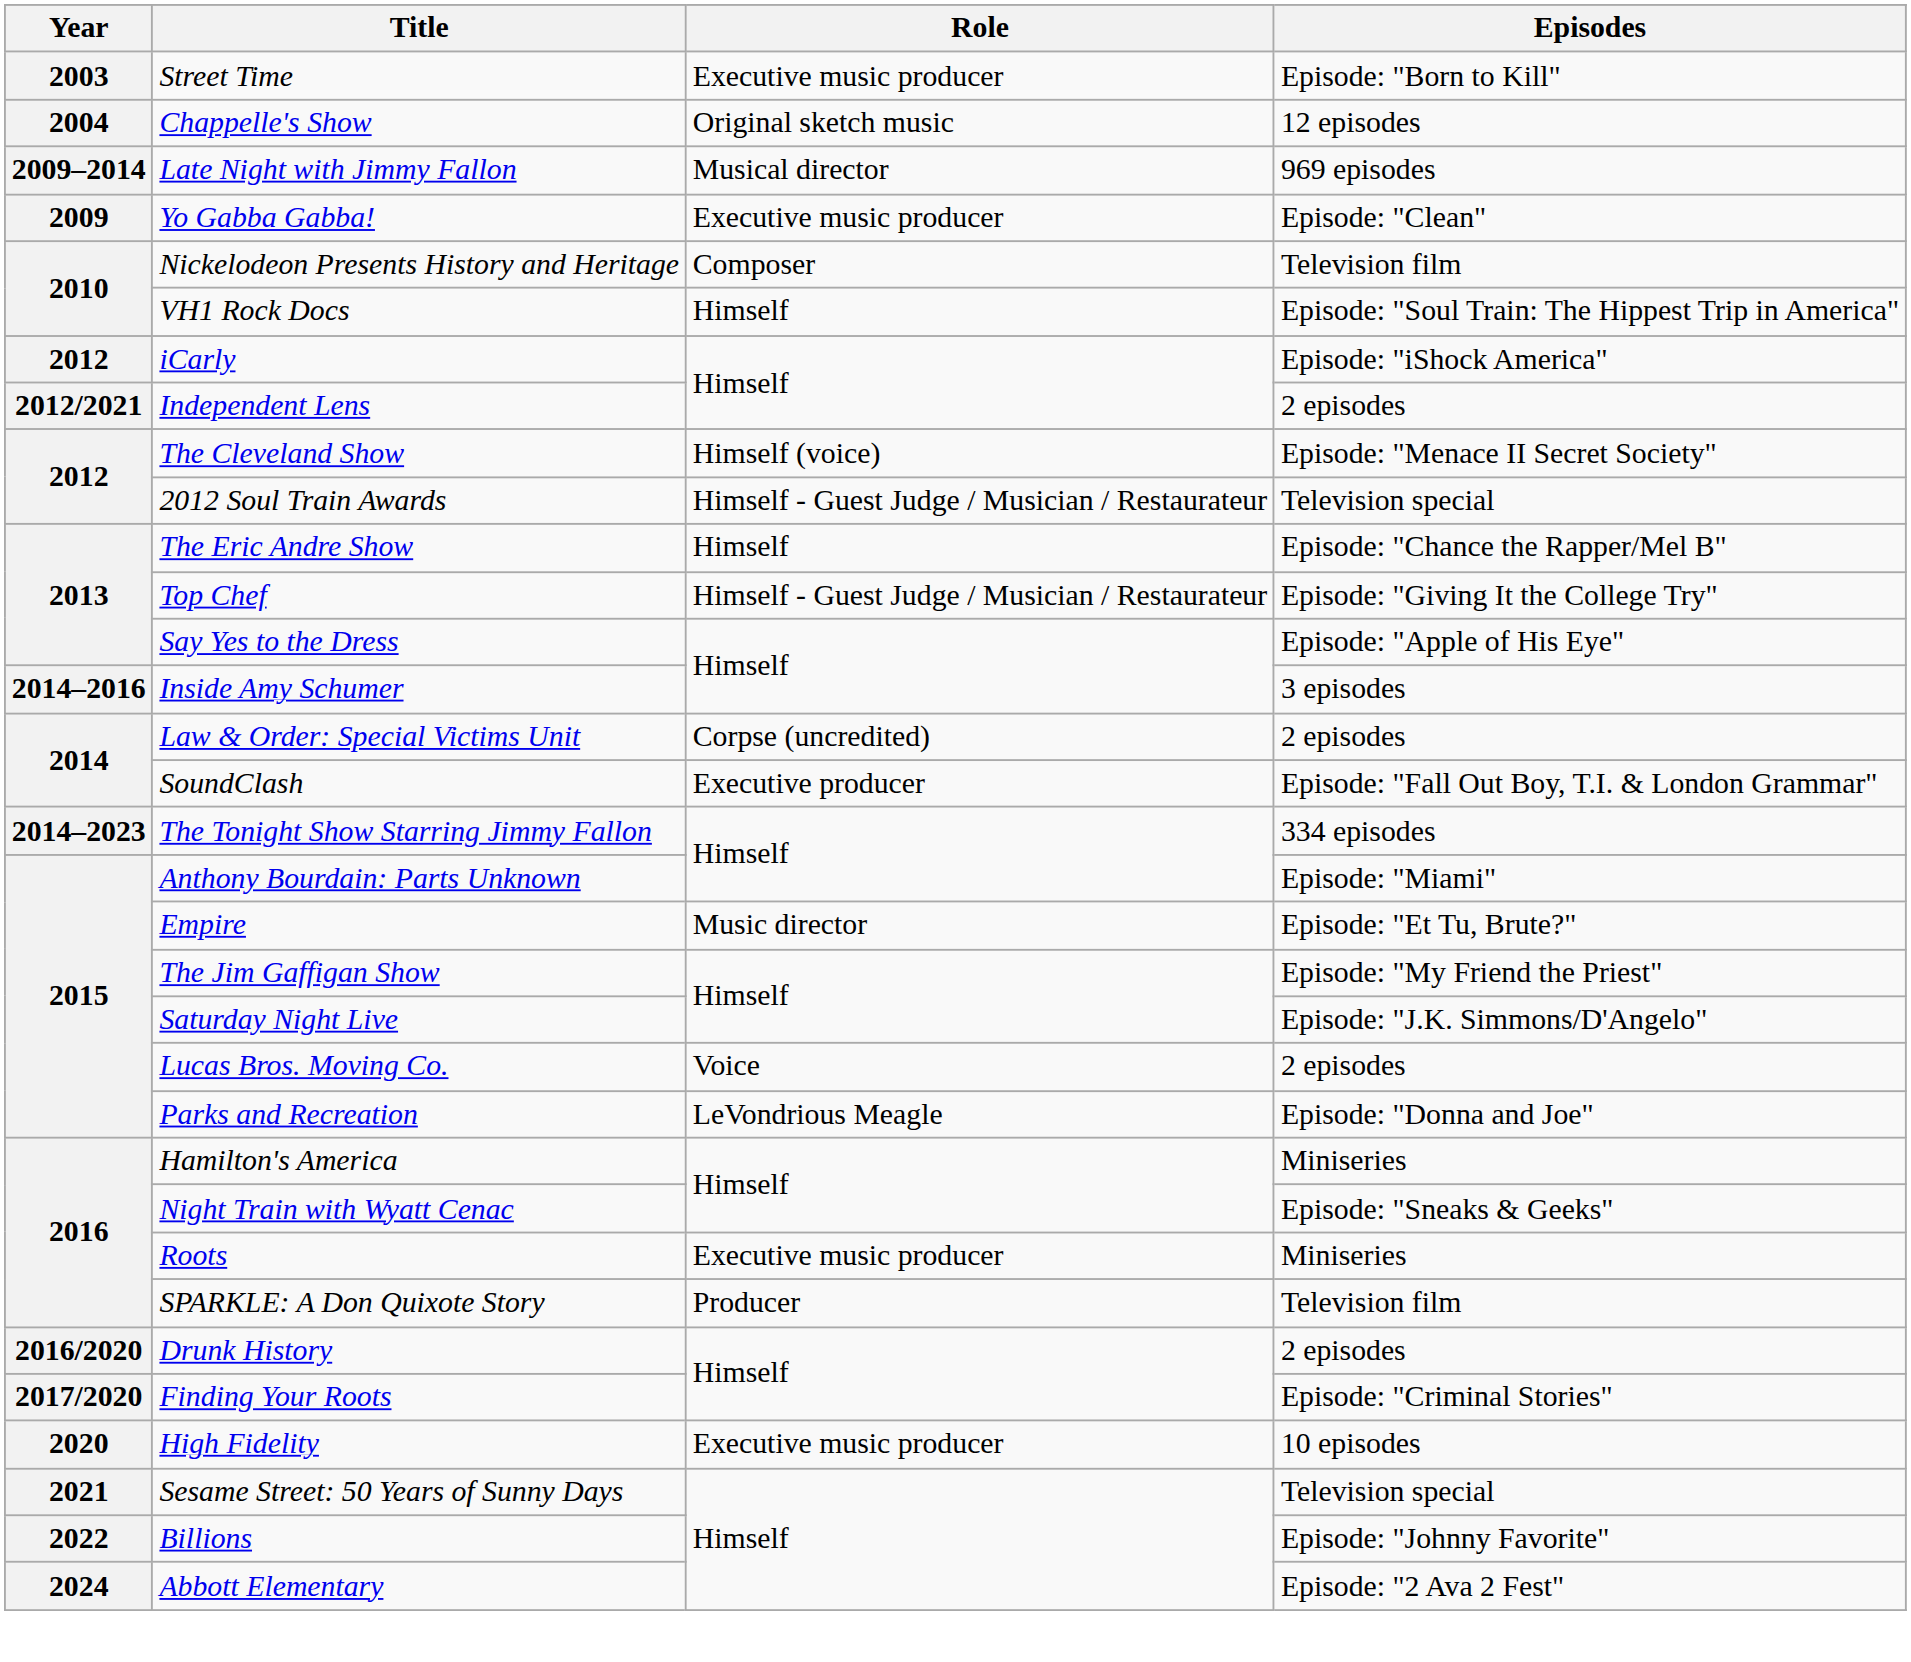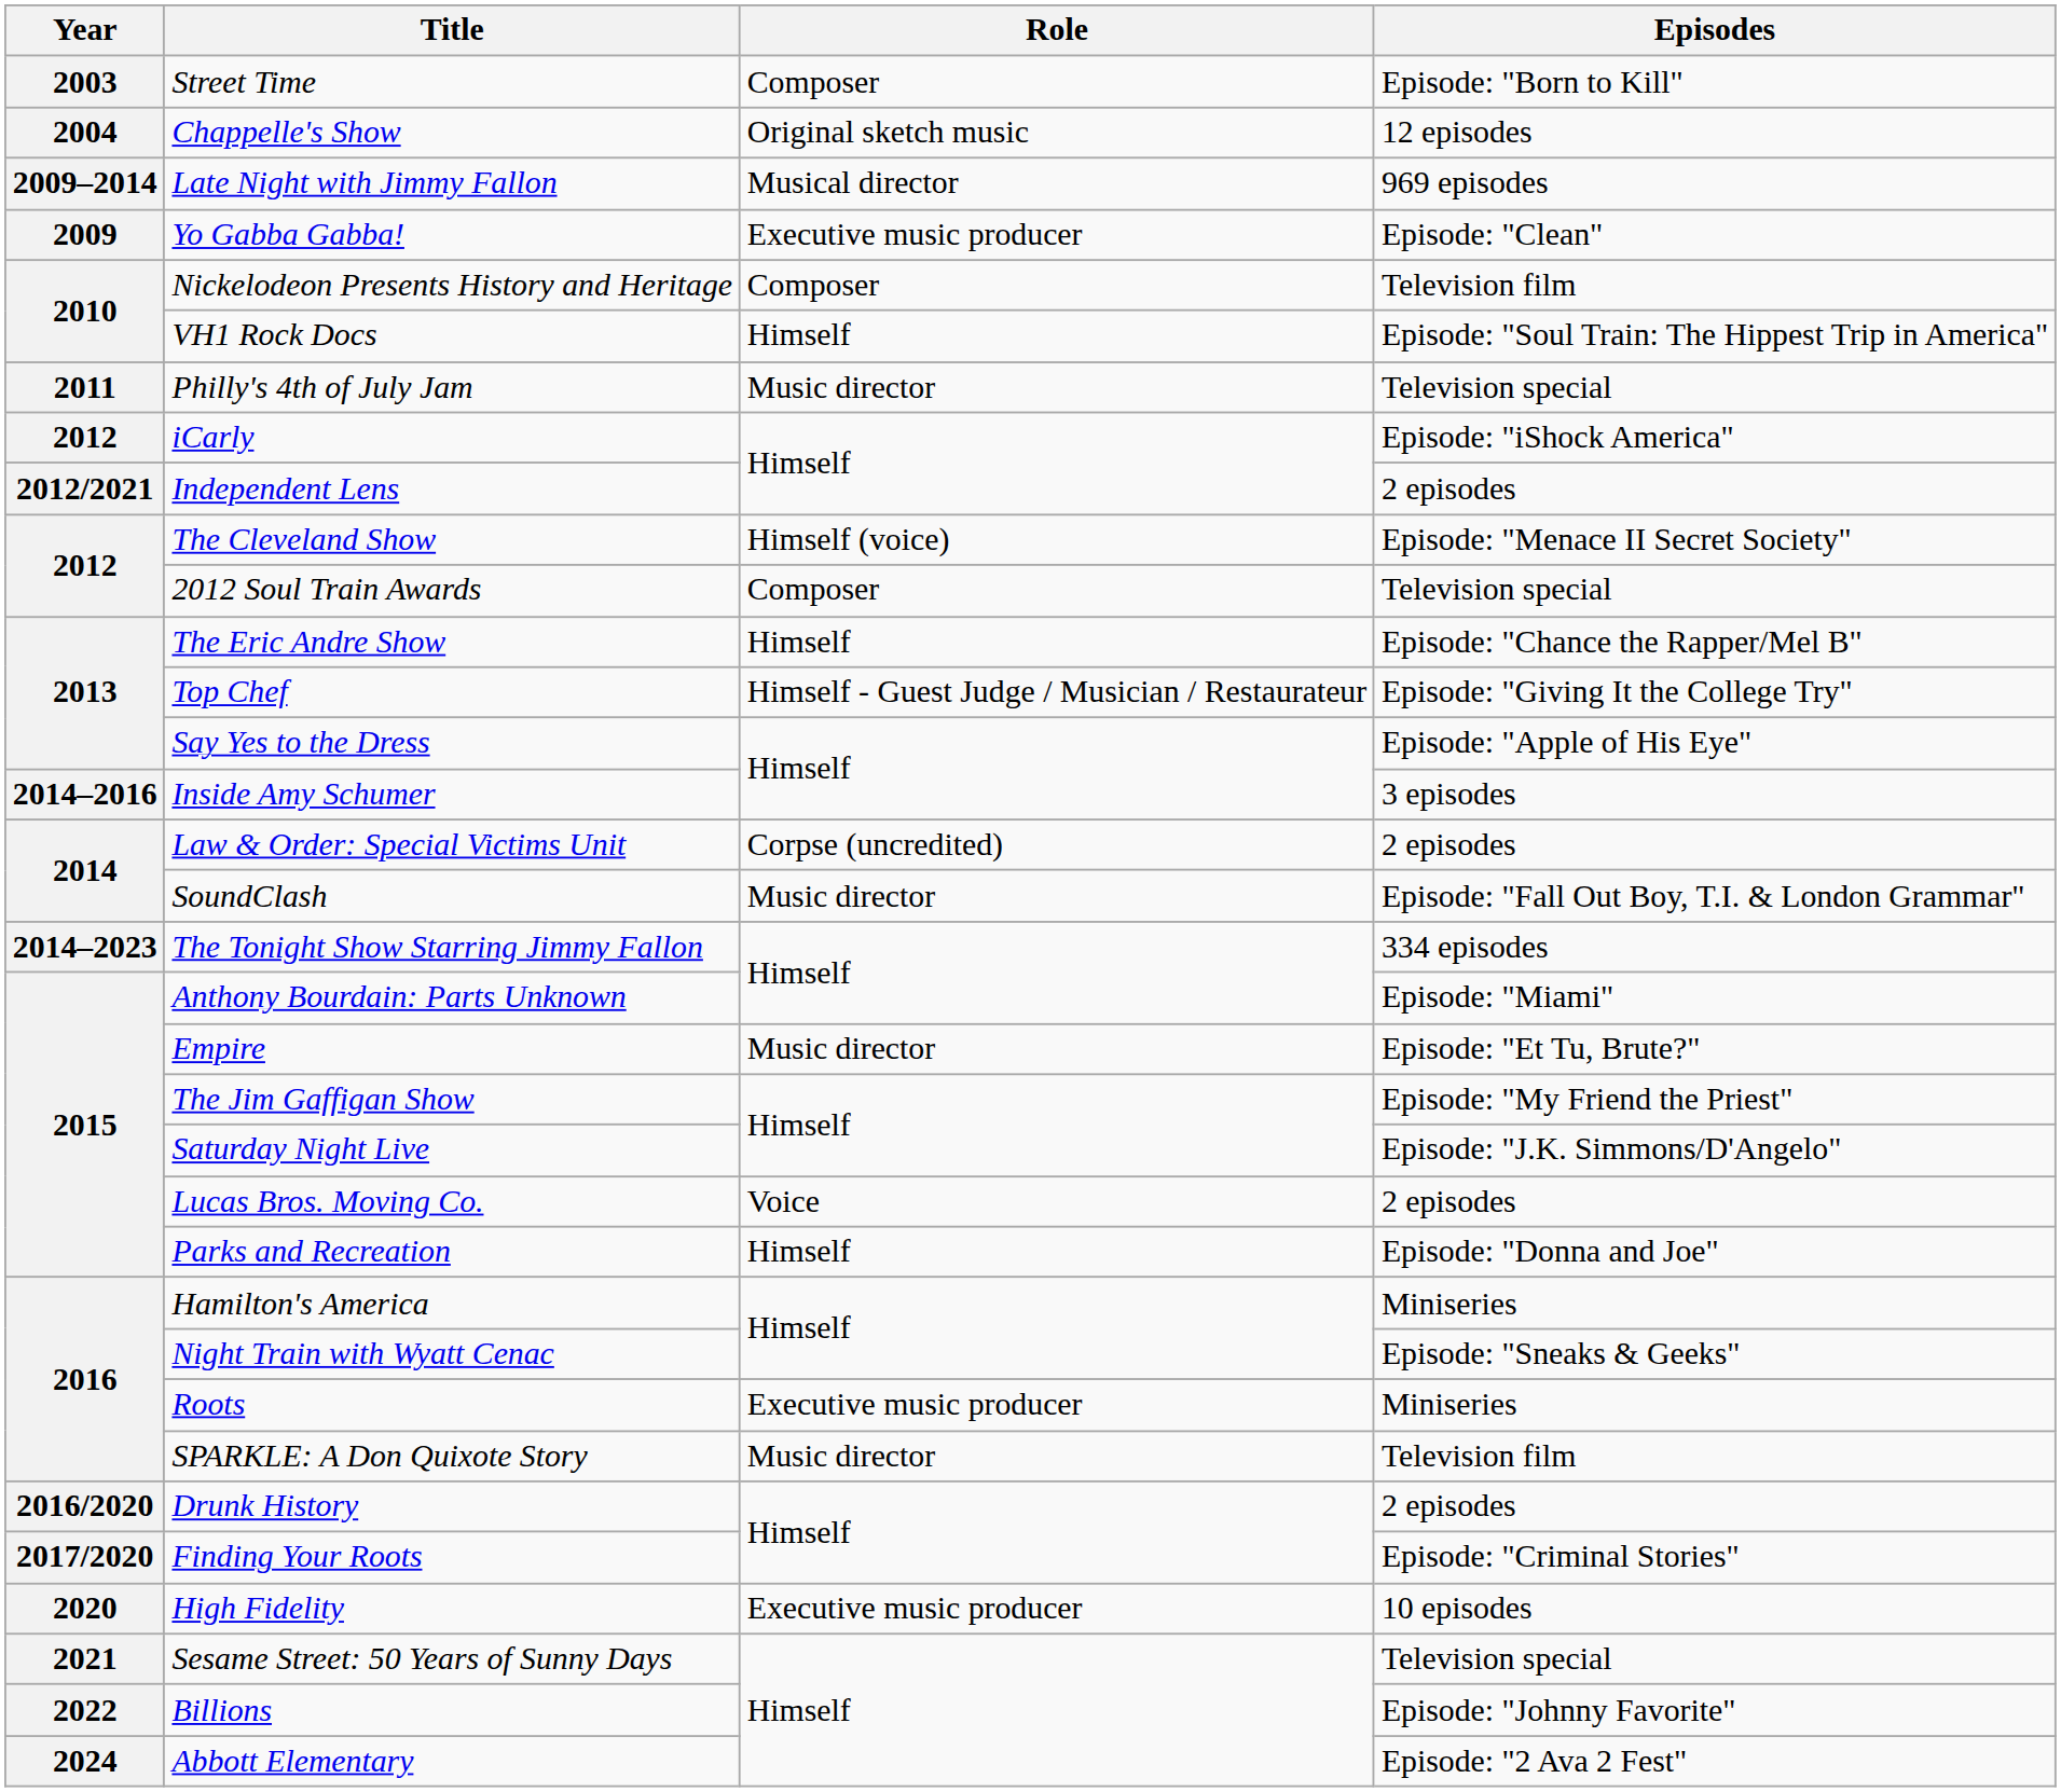Street Time | Role: Executive music producer -> Composer
+ row: 2011 | Philly's 4th of July Jam | Music director | Television special
2012 Soul Train Awards | Role: Himself - Guest Judge / Musician / Restaurateur -> Composer
SoundClash | Role: Executive producer -> Music director
Parks and Recreation | Role: LeVondrious Meagle -> Himself
SPARKLE: A Don Quixote Story | Role: Producer -> Music director
